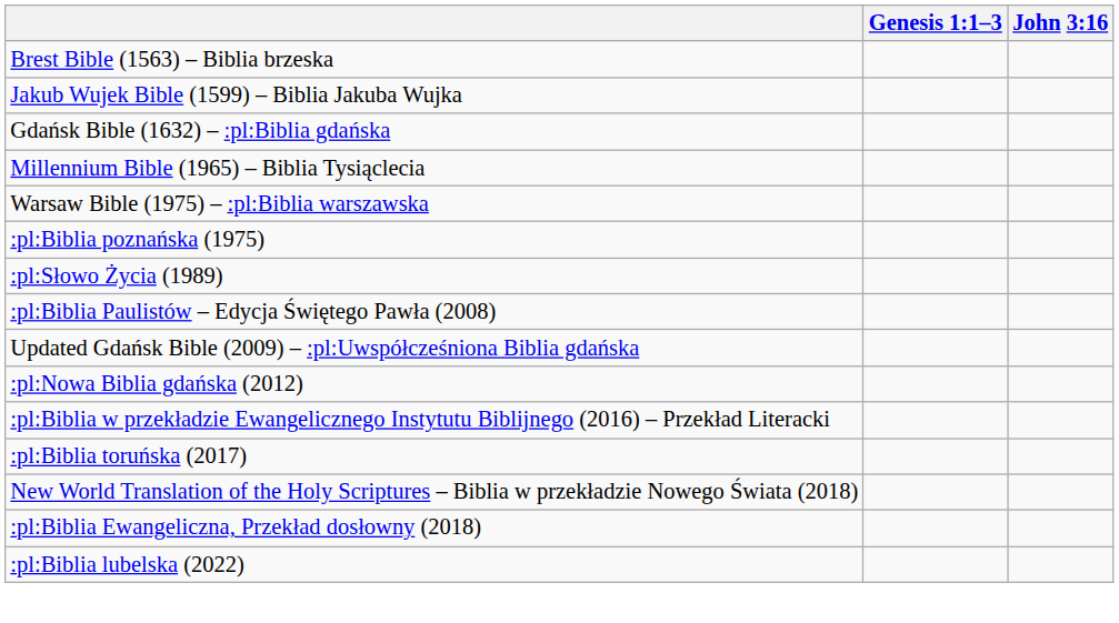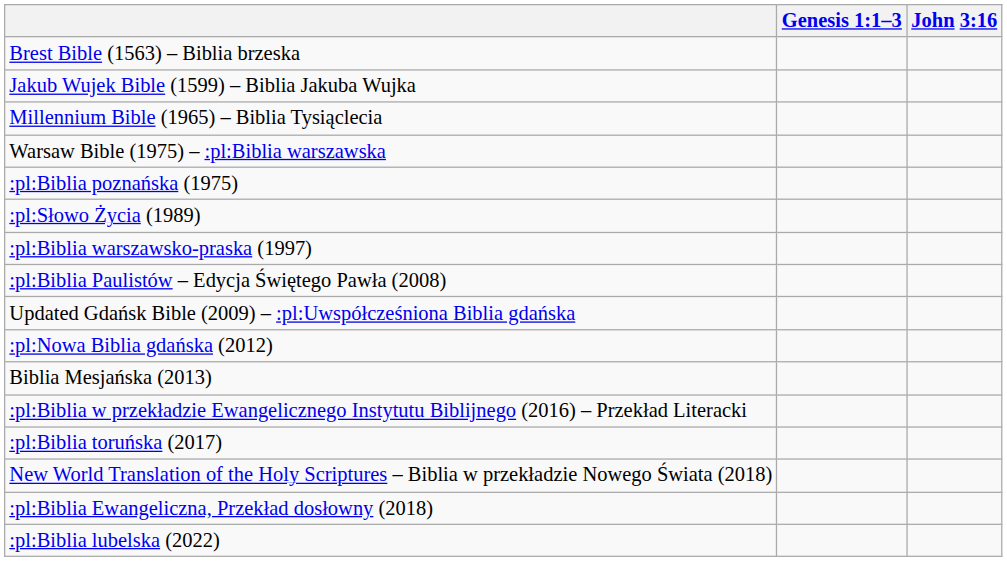- row: Gdańsk Bible (1632) – :pl:Biblia gdańska
+ row: :pl:Biblia warszawsko-praska (1997)
+ row: Biblia Mesjańska (2013)
